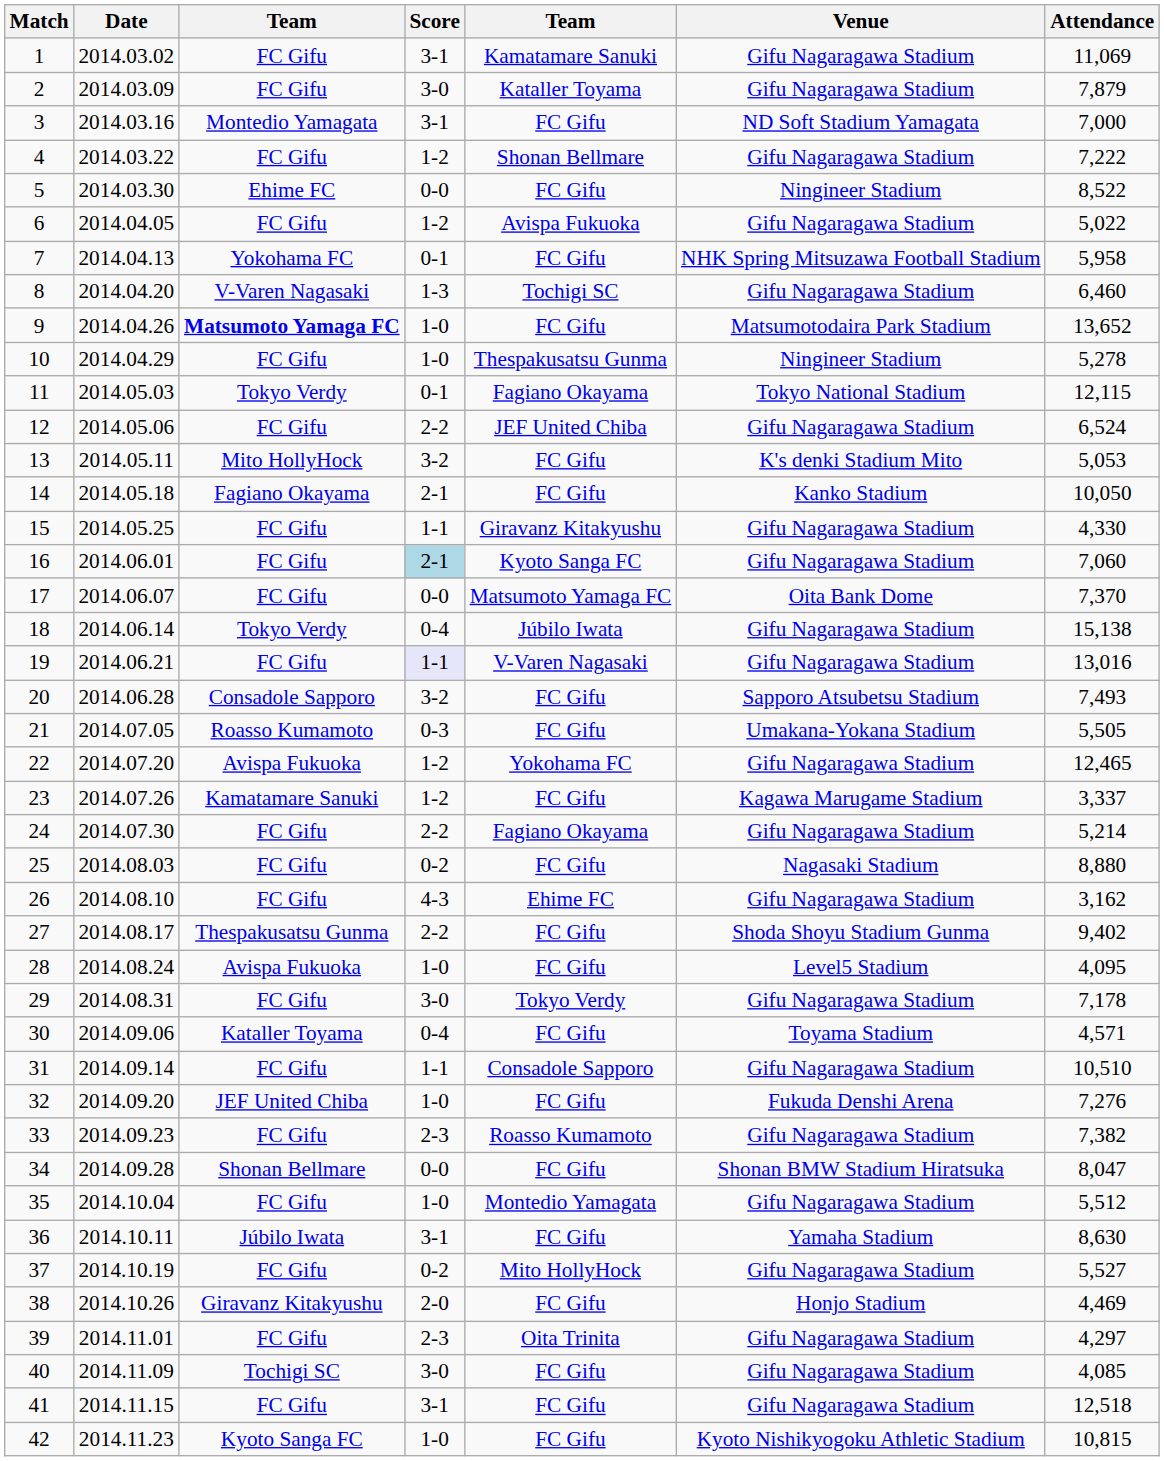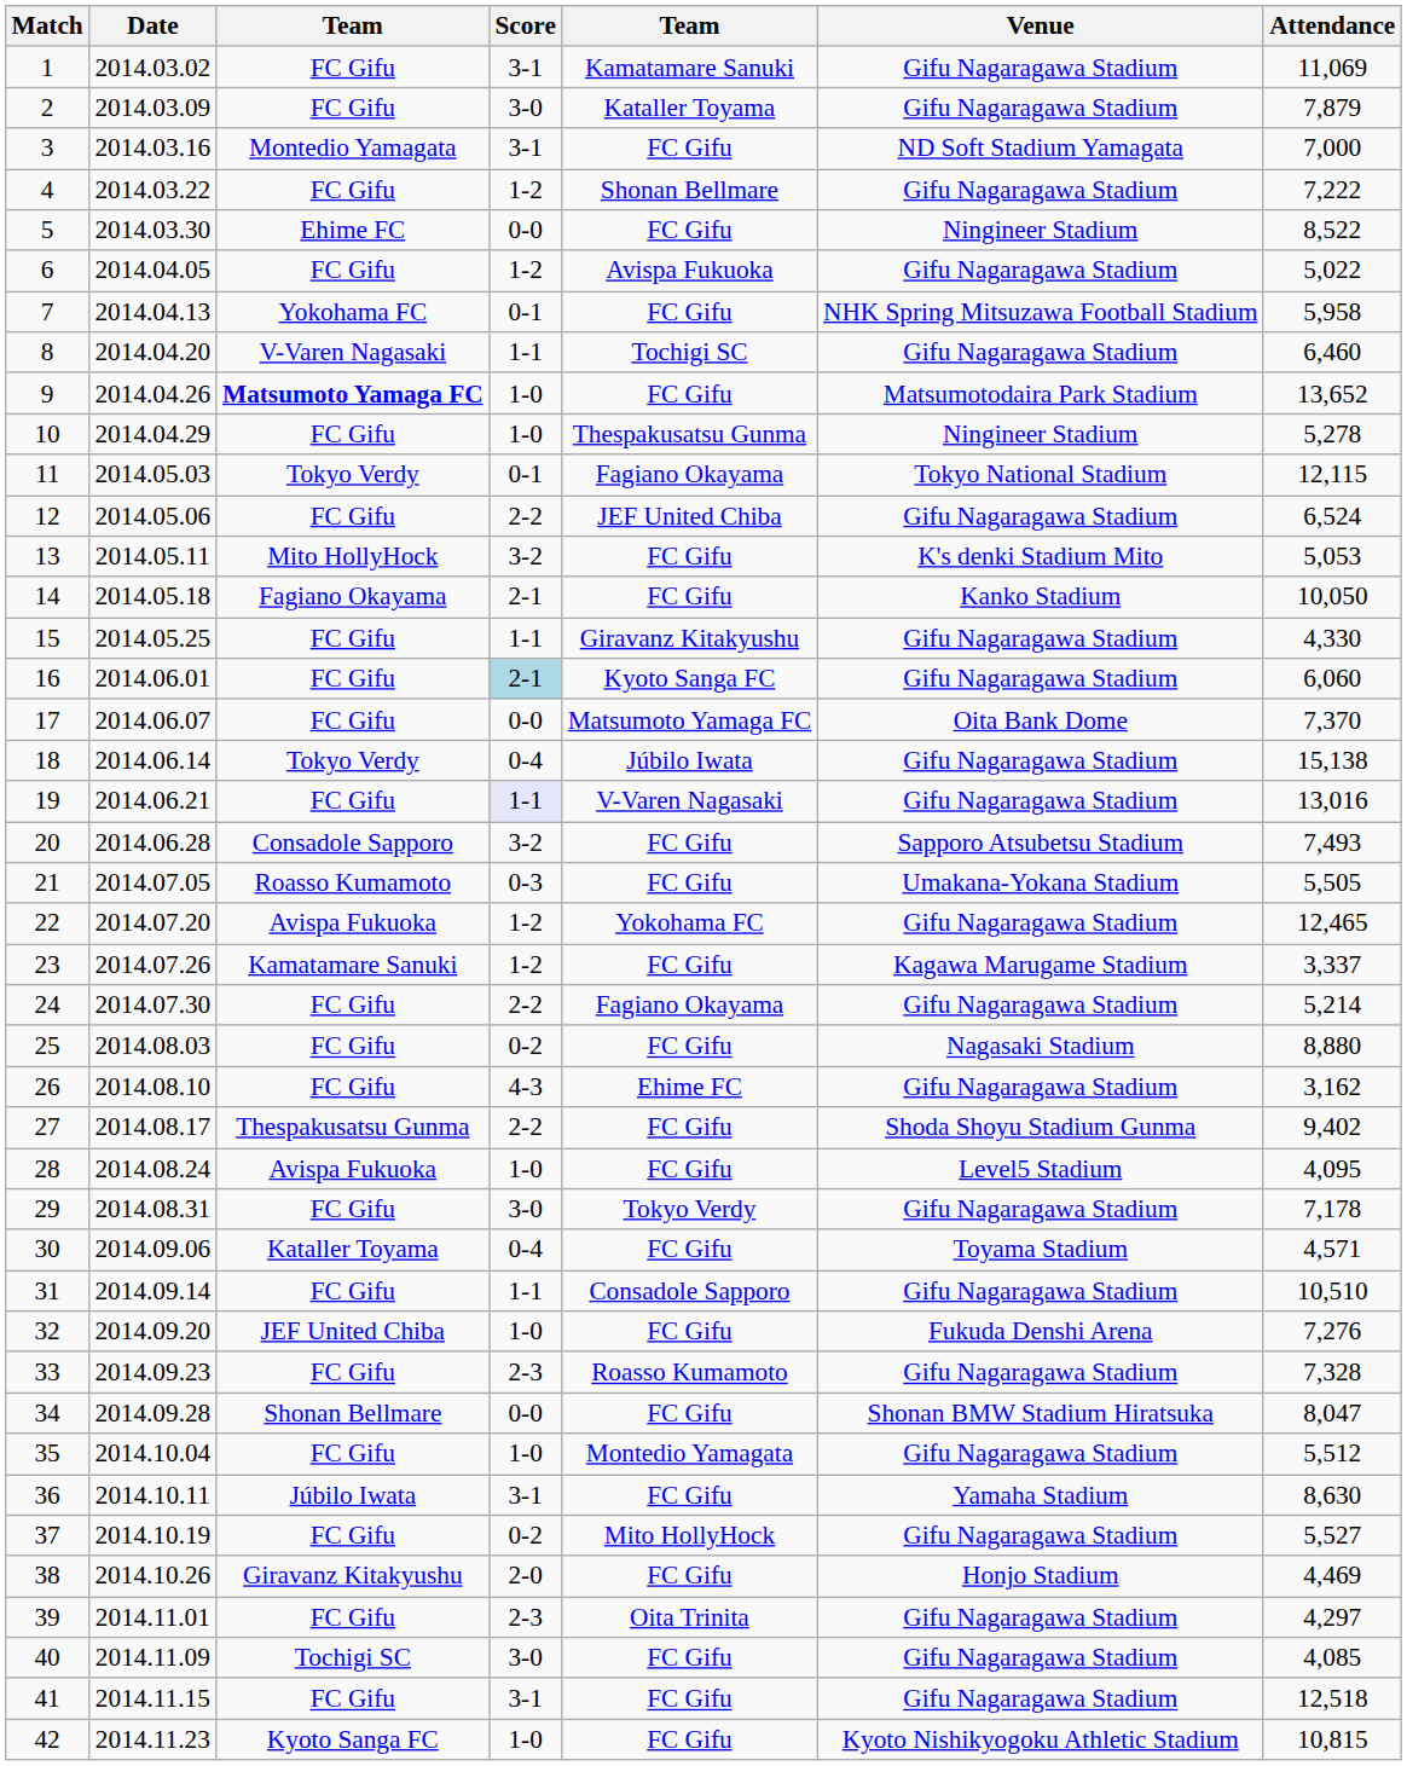8 | Score: 1-3 -> 1-1
16 | Attendance: 7,060 -> 6,060
33 | Attendance: 7,382 -> 7,328
